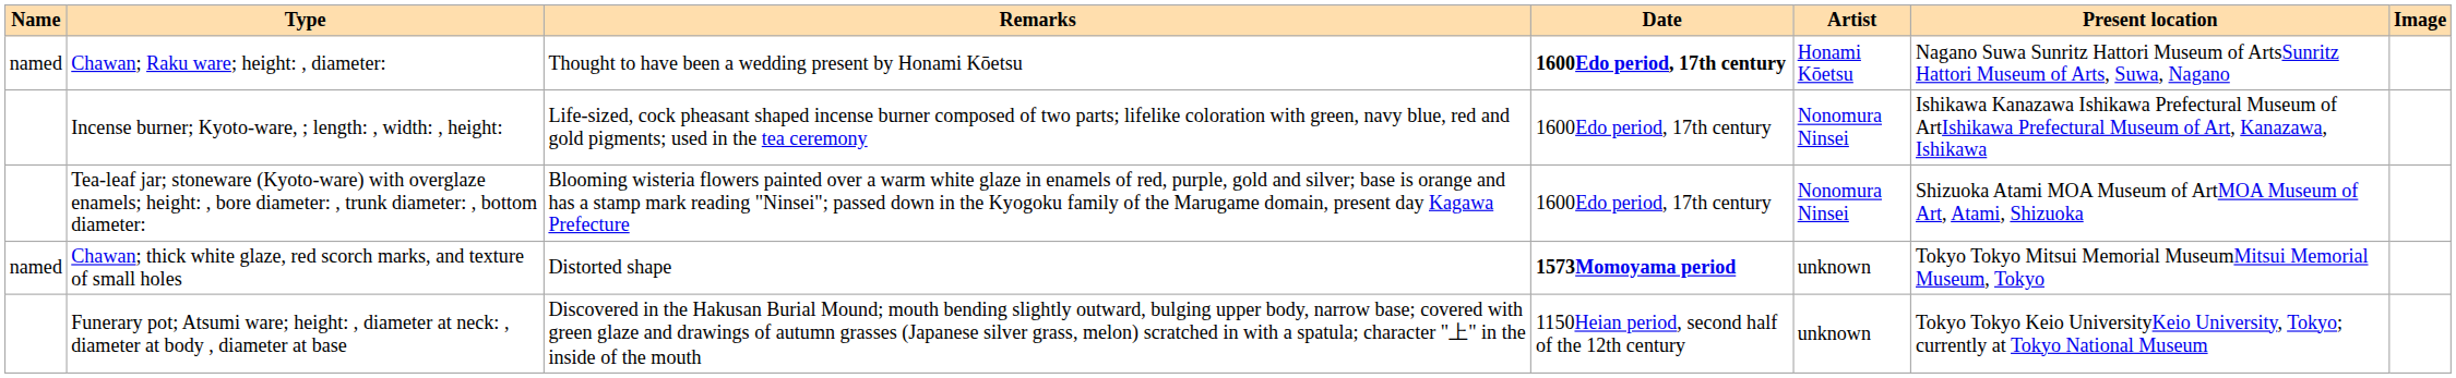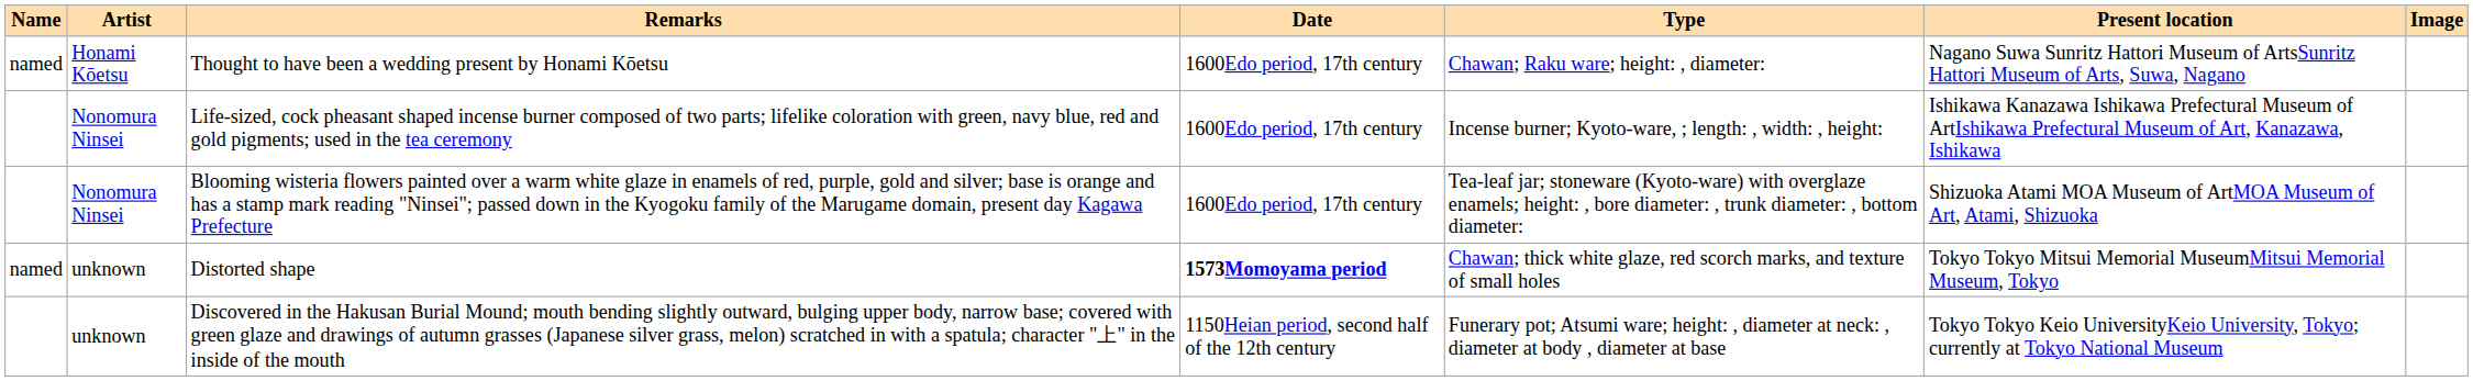columns swapped: Artist <-> Type
Thought to have been a wedding present by Honami Kōetsu | Date: bold -> normal
